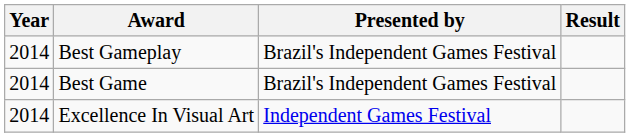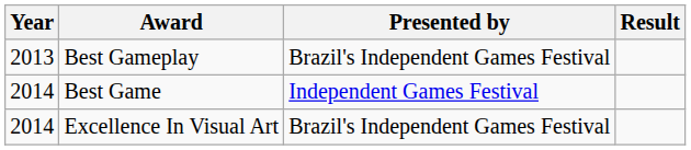Best Gameplay | Year: 2014 -> 2013
Best Game | Presented by: Brazil's Independent Games Festival -> Independent Games Festival
Excellence In Visual Art | Presented by: Independent Games Festival -> Brazil's Independent Games Festival
